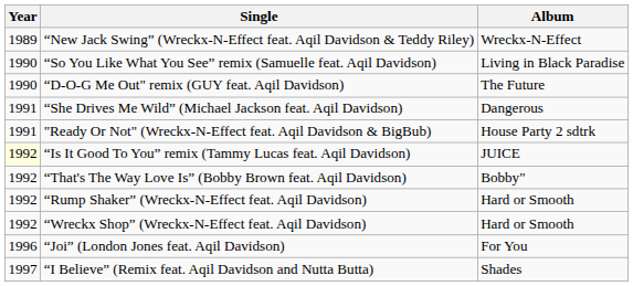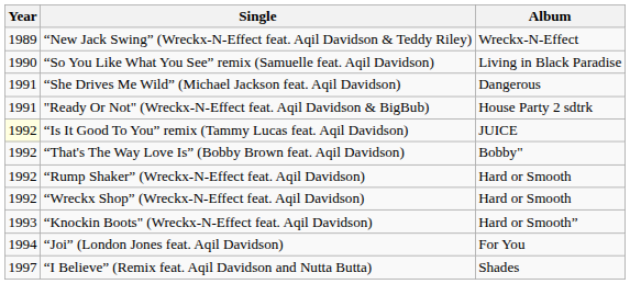- row: 1990 | “D-O-G Me Out" remix (GUY feat. Aqil Davidson) | The Future
+ row: 1993 | “Knockin Boots" (Wreckx-N-Effect feat. Aqil Davidson) | Hard or Smooth”
“Joi” (London Jones feat. Aqil Davidson) | Year: 1996 -> 1994
